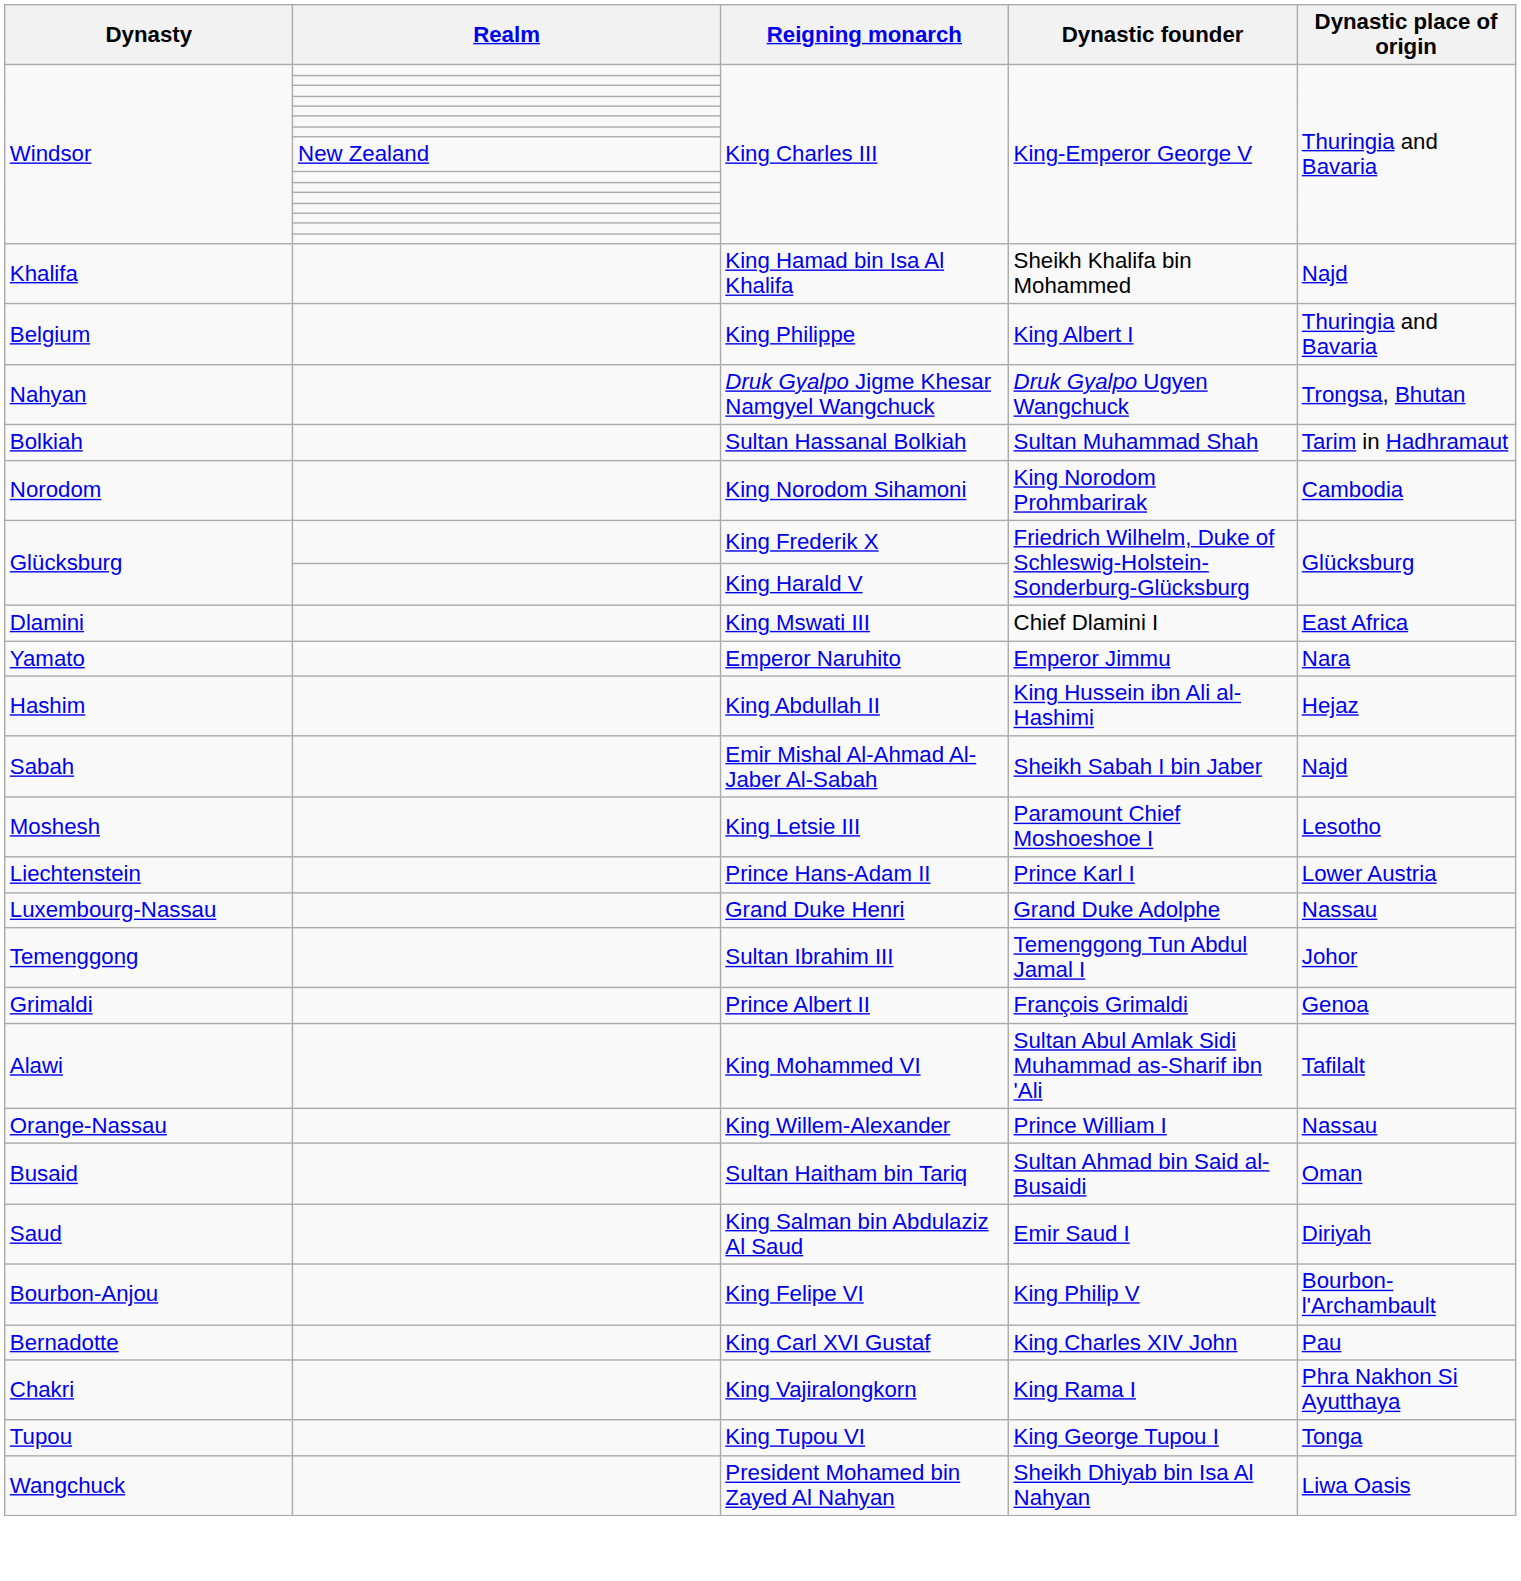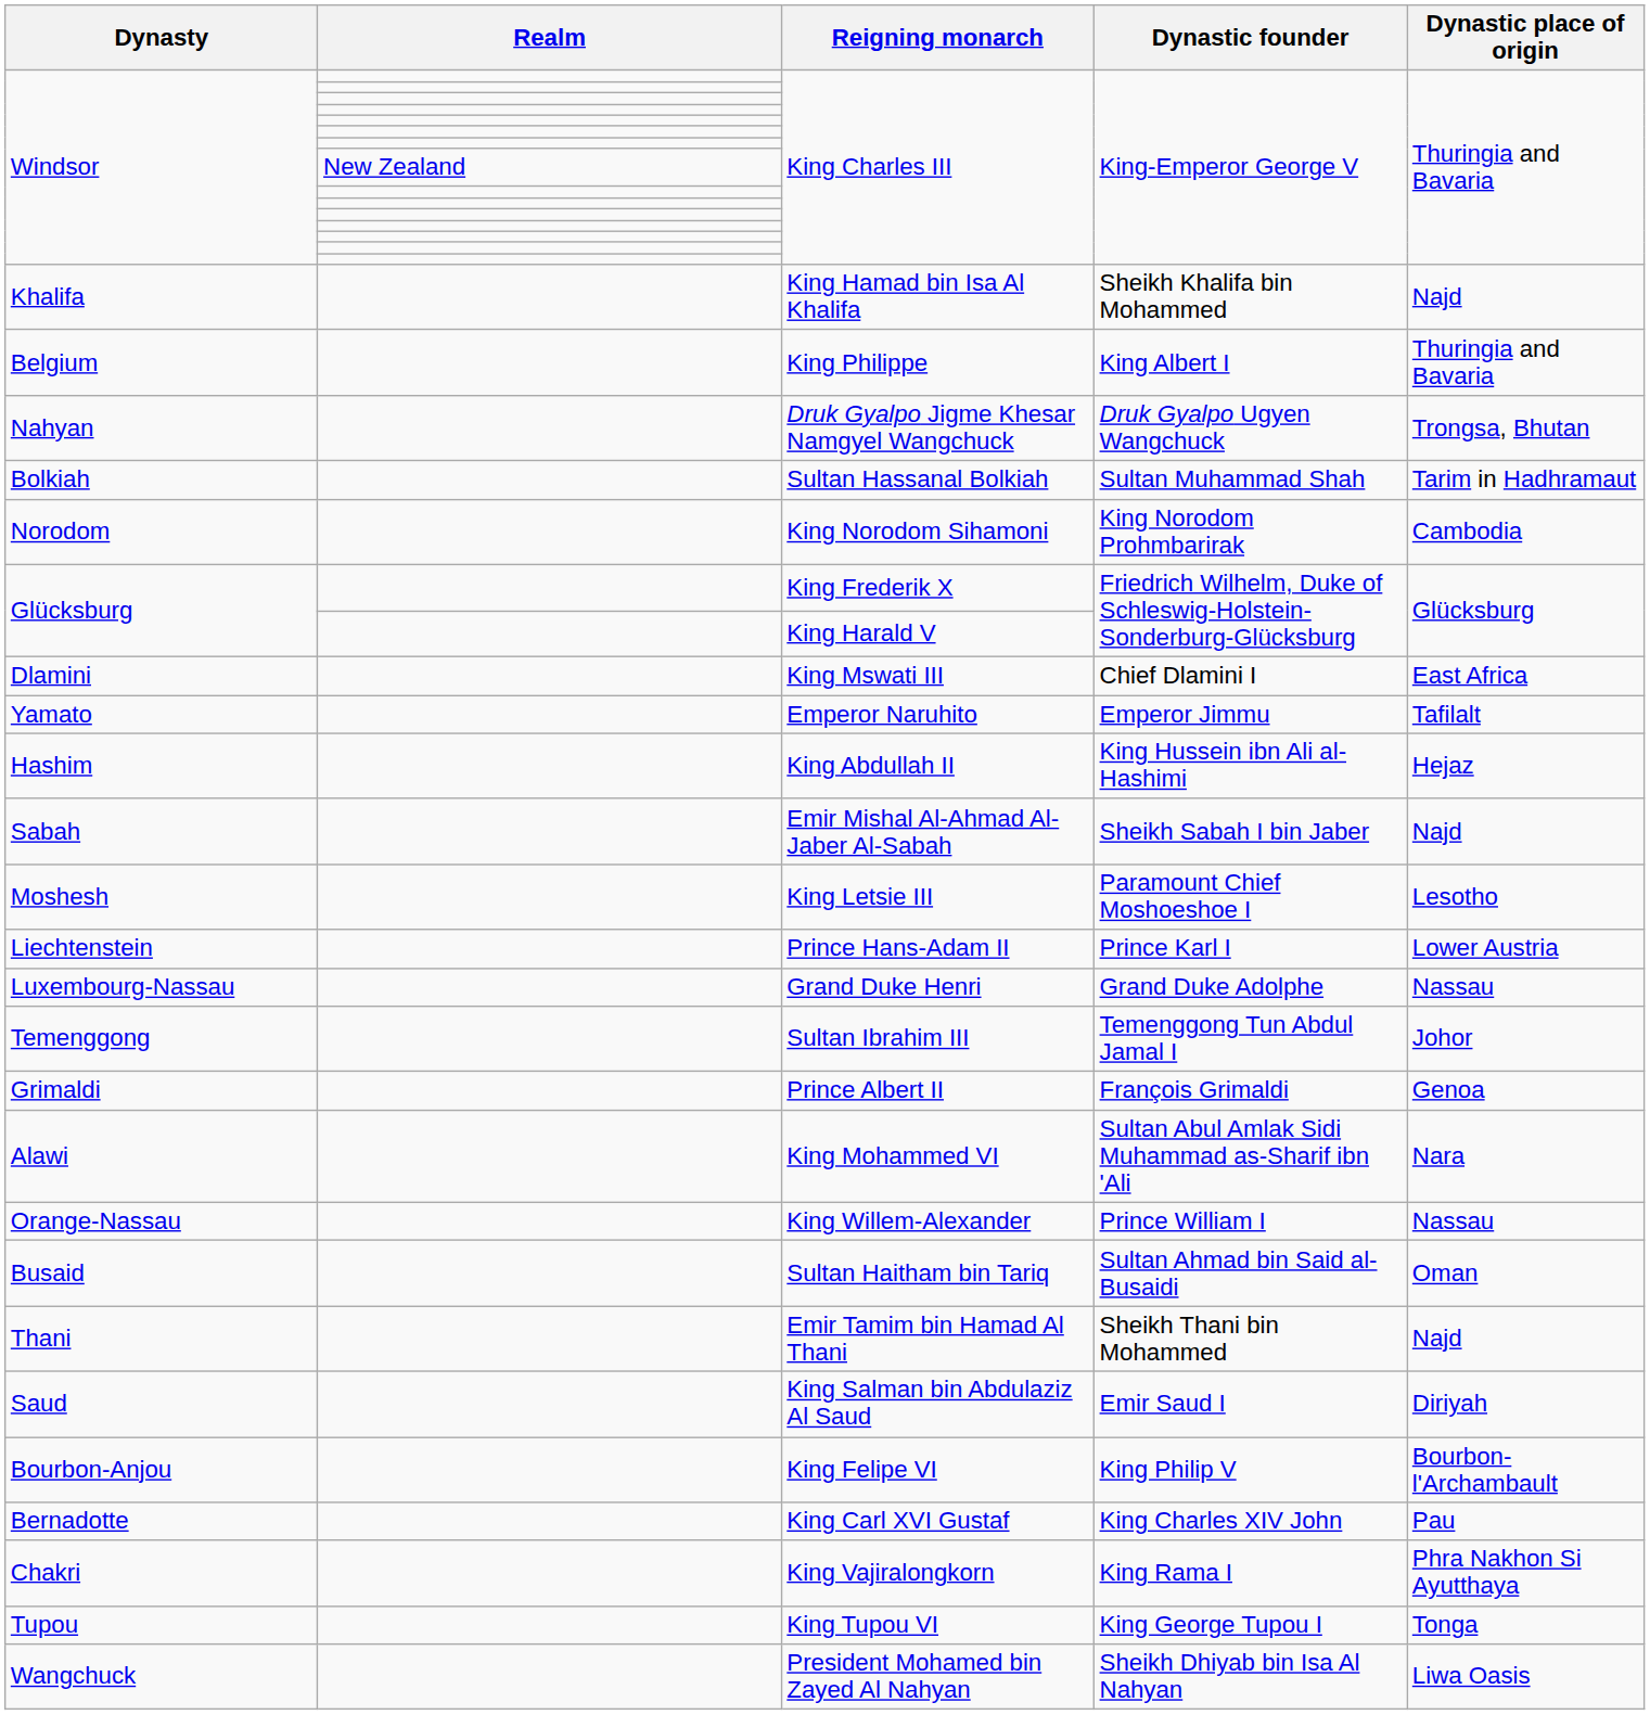Emperor Naruhito | Dynastic place of origin: Nara -> Tafilalt
King Mohammed VI | Dynastic place of origin: Tafilalt -> Nara
+ row: Thani | Emir Tamim bin Hamad Al Thani | Sheikh Thani bin Mohammed | Najd
